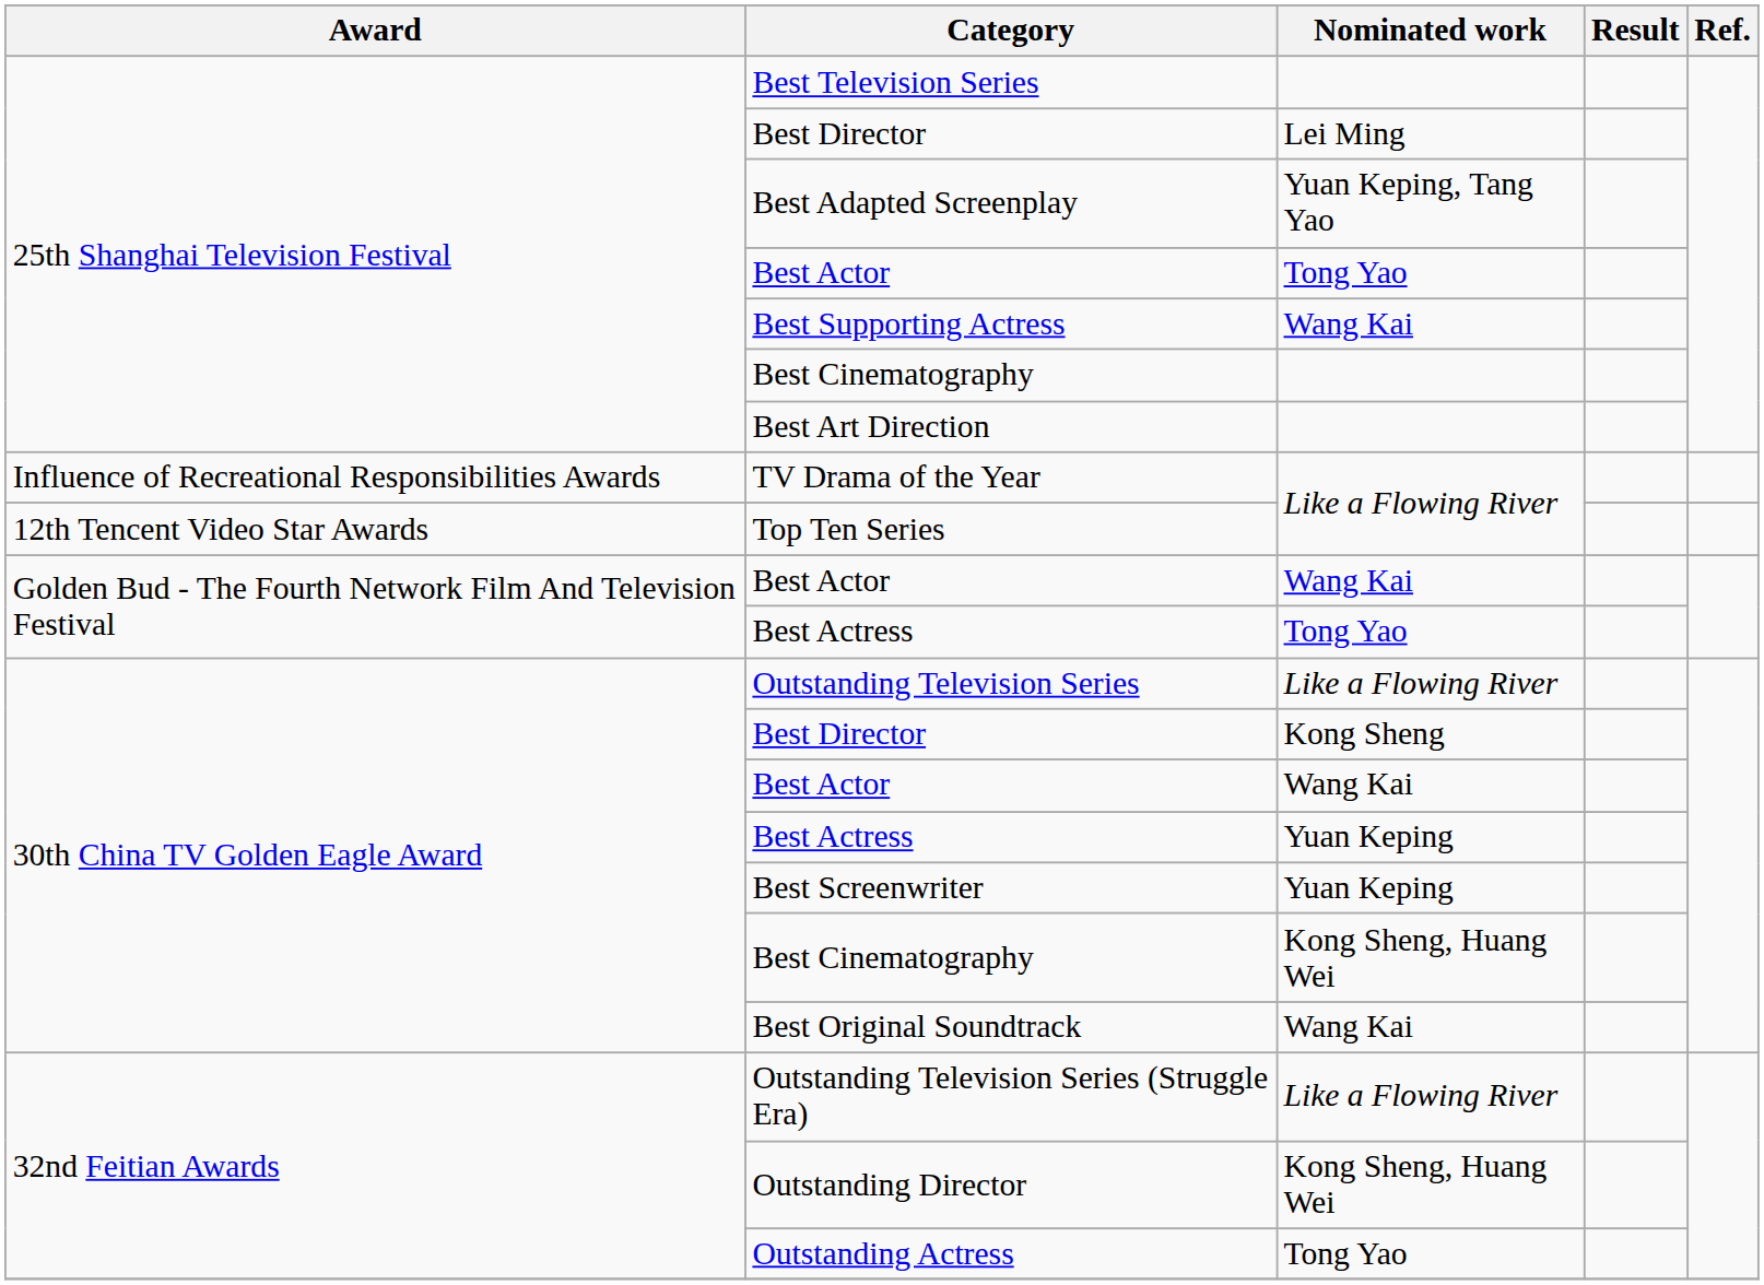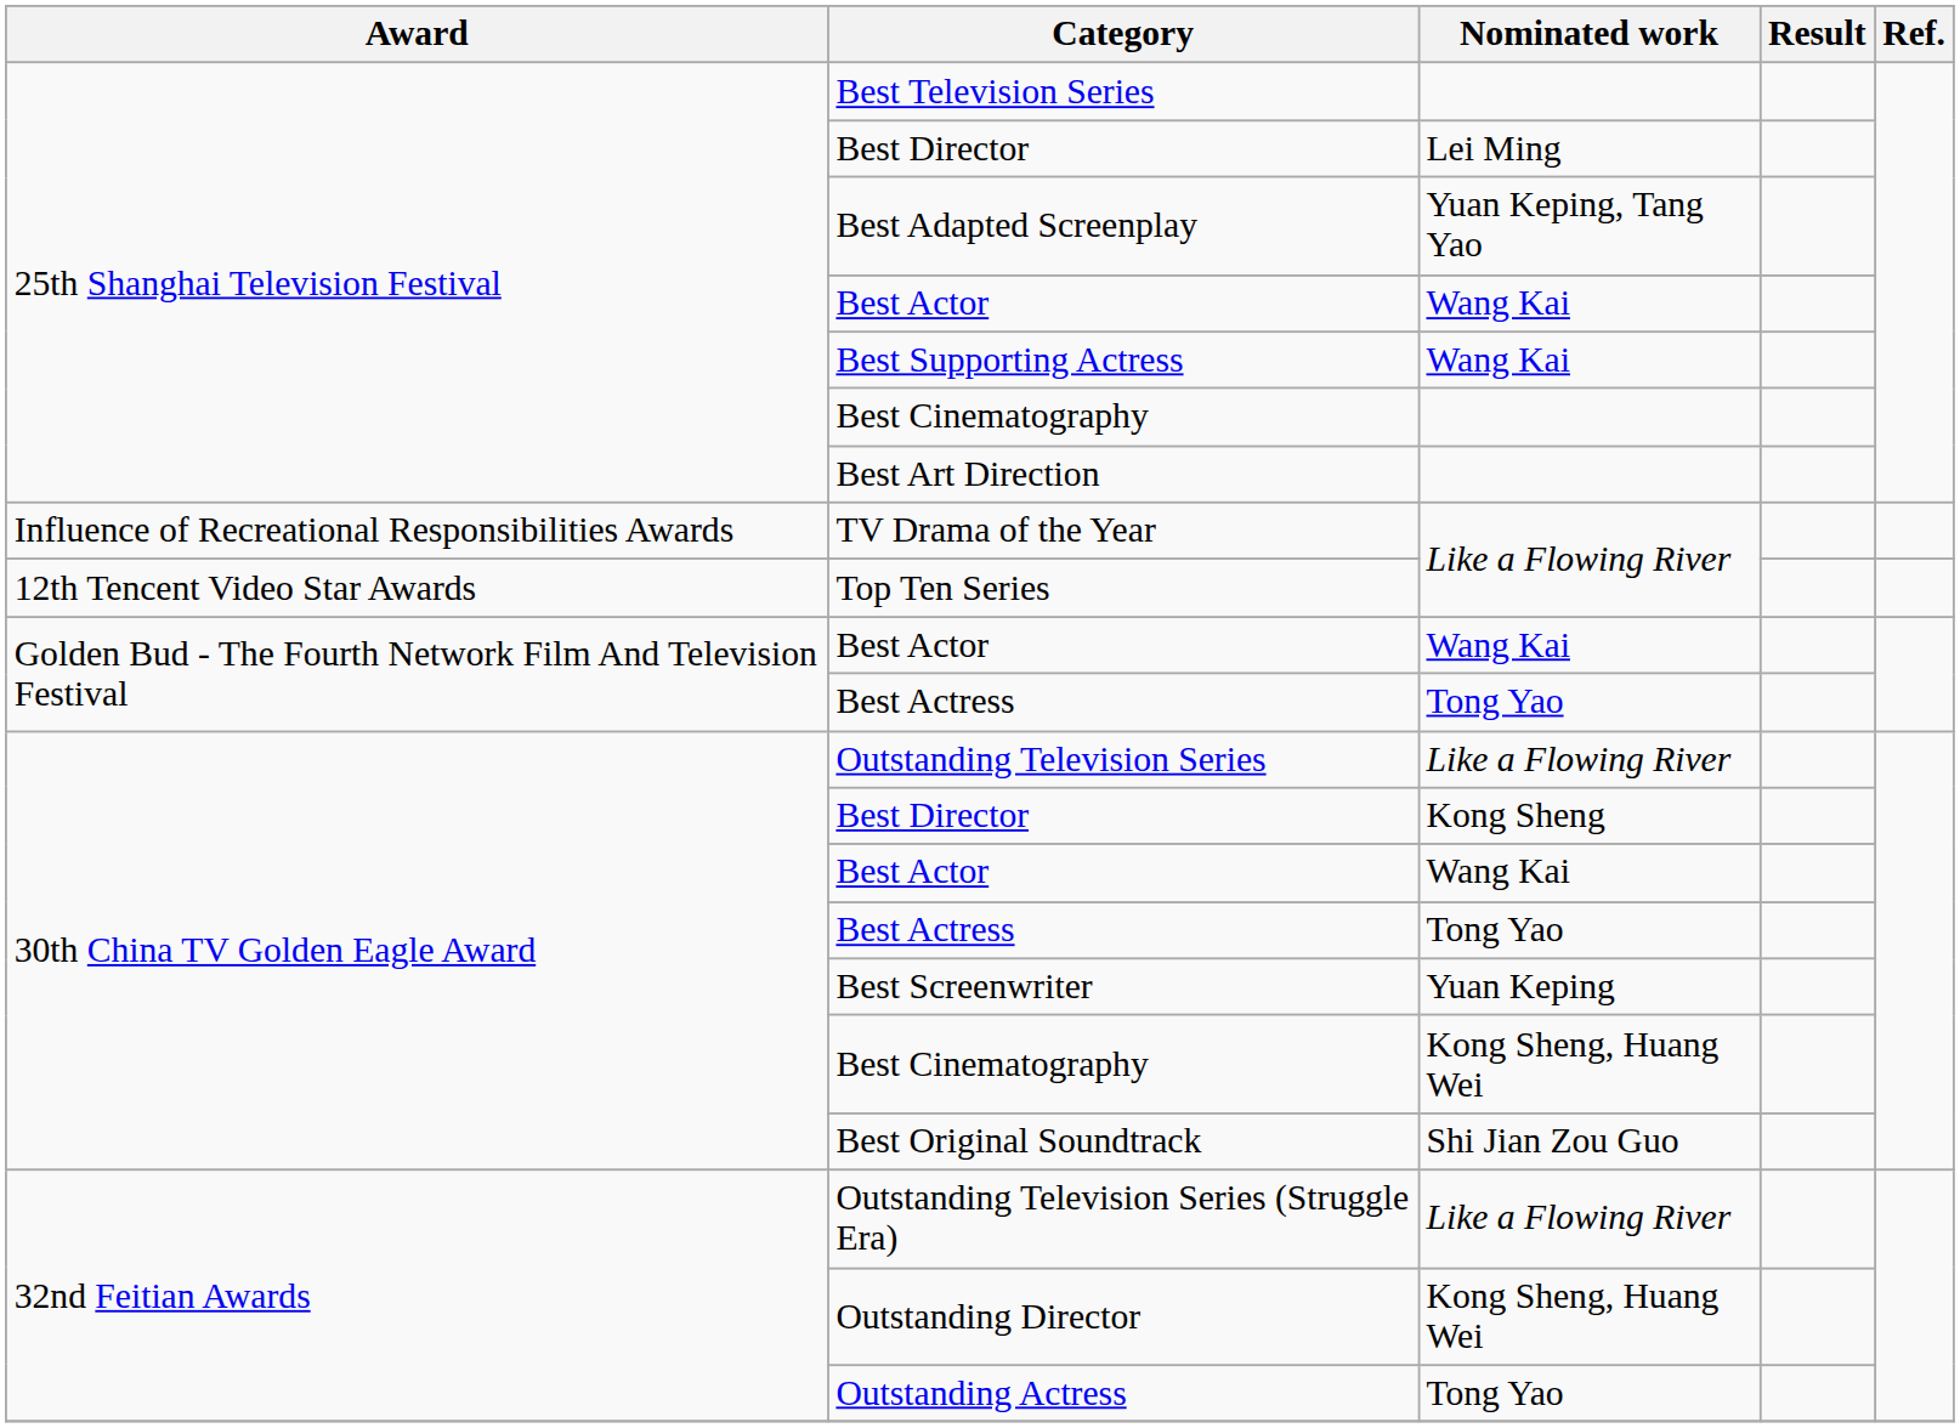25th Shanghai Television Festival / Best Actor | Nominated work: Tong Yao -> Wang Kai
30th China TV Golden Eagle Award / Best Actress | Nominated work: Yuan Keping -> Tong Yao
Best Original Soundtrack | Nominated work: Wang Kai -> Shi Jian Zou Guo
